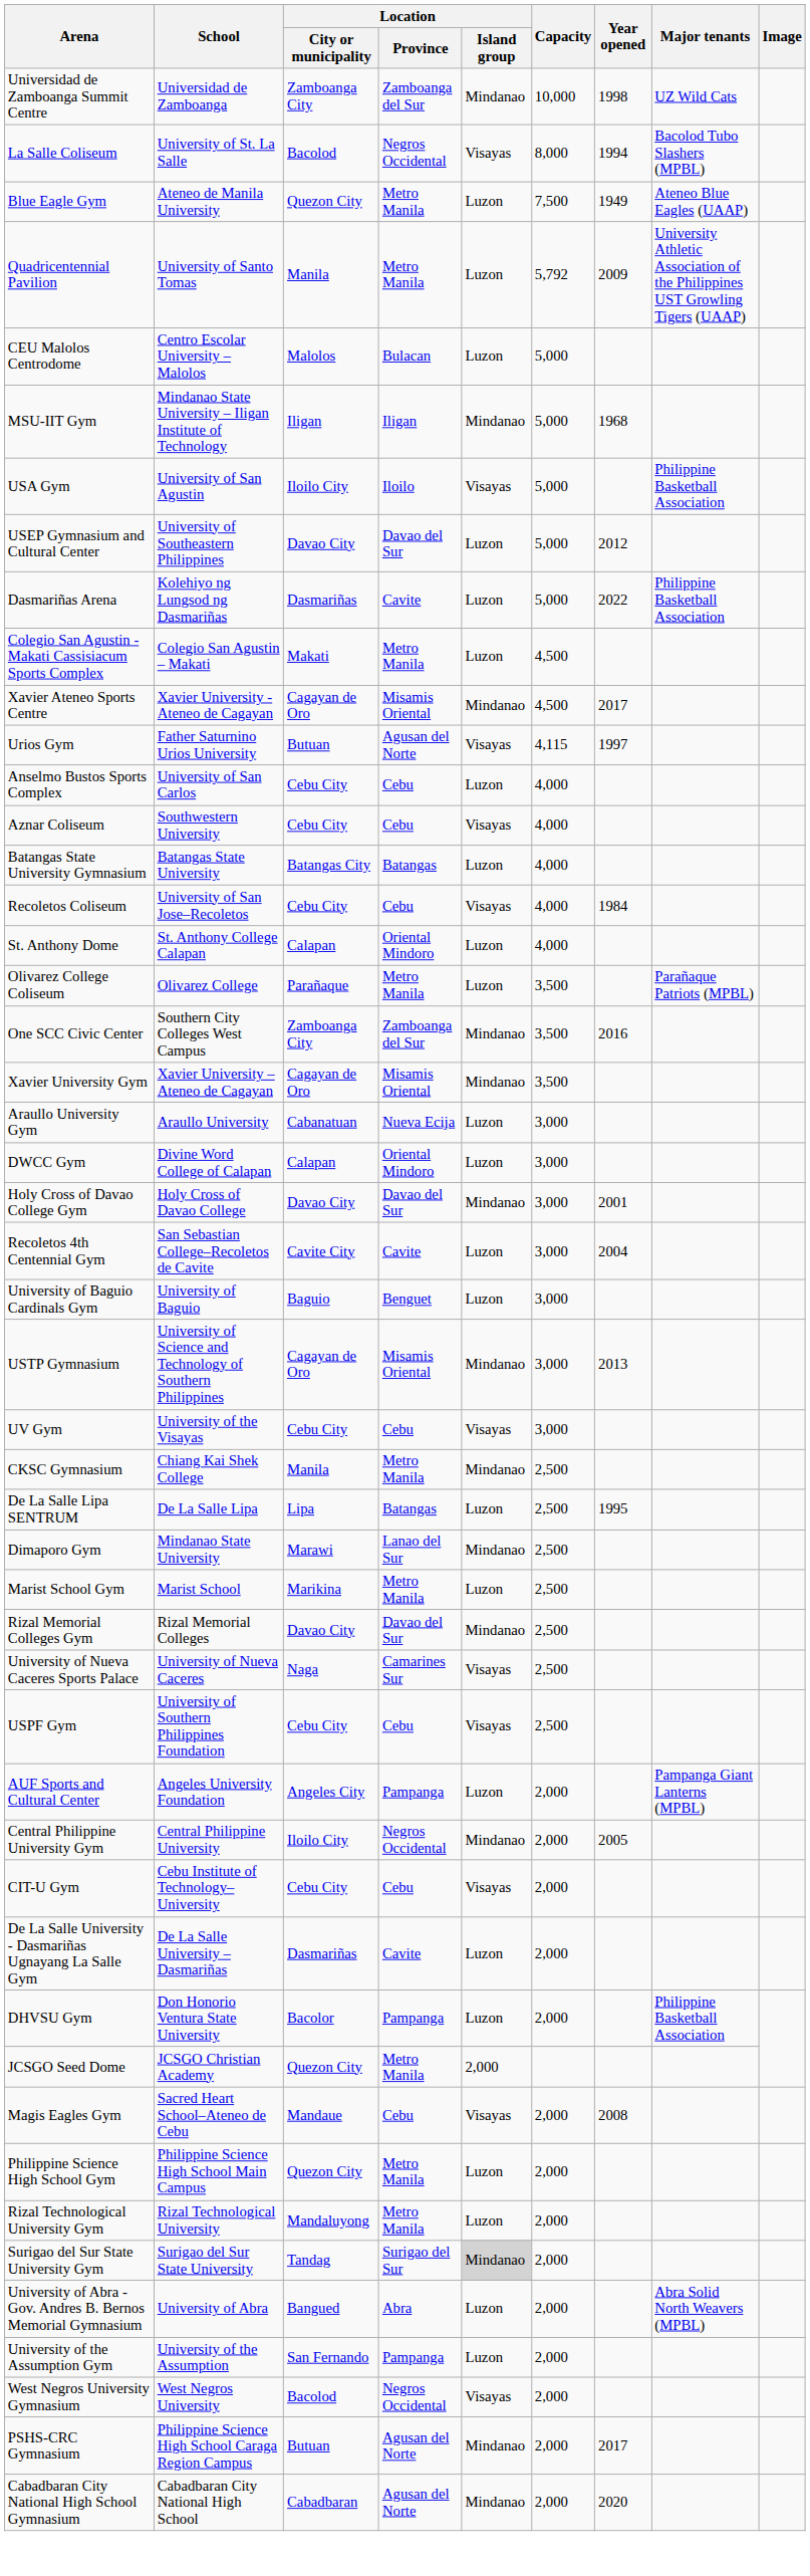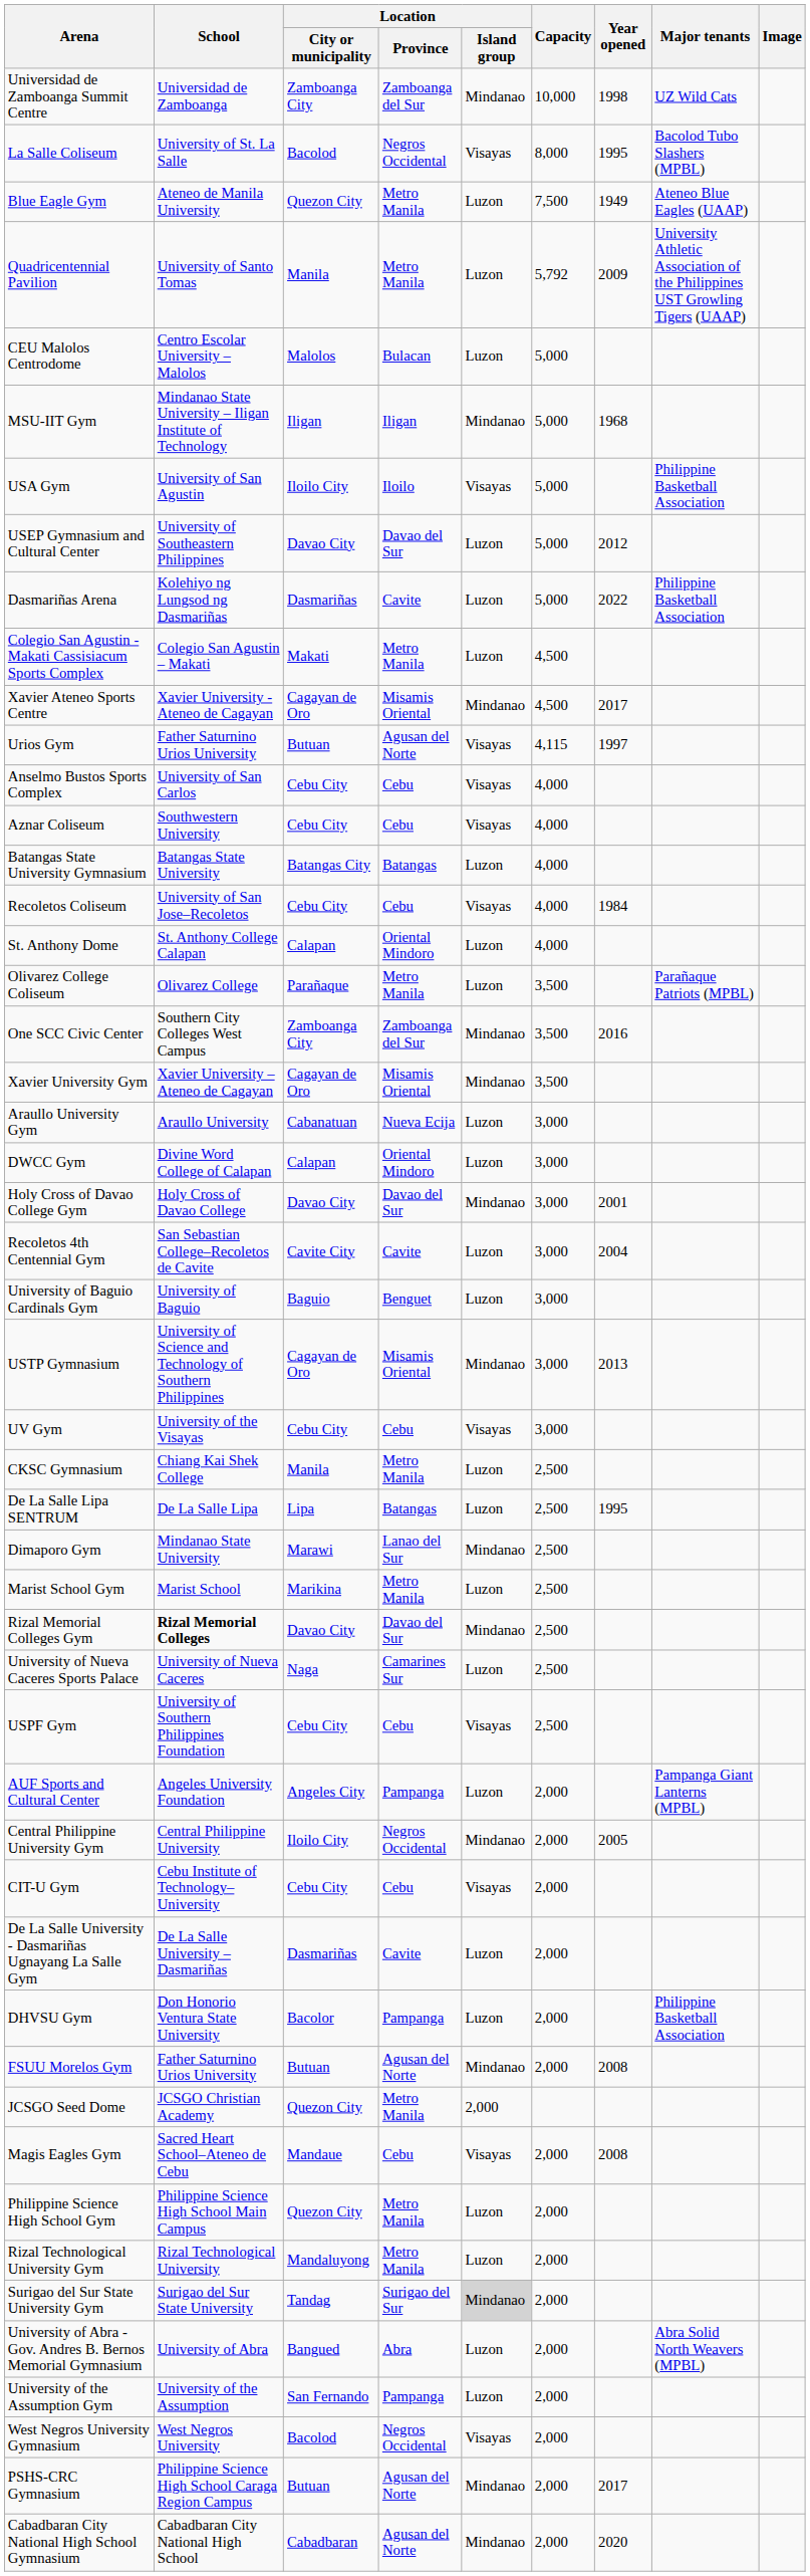La Salle Coliseum | Year opened: 1994 -> 1995
Anselmo Bustos Sports Complex | Location / Island group: Luzon -> Visayas
CKSC Gymnasium | Location / Island group: Mindanao -> Luzon
Rizal Memorial Colleges Gym | School: normal -> bold
University of Nueva Caceres Sports Palace | Location / Island group: Visayas -> Luzon
+ row: FSUU Morelos Gym | Father Saturnino Urios University | Butuan | Agusan del Norte | Mindanao | 2,000 | 2008
